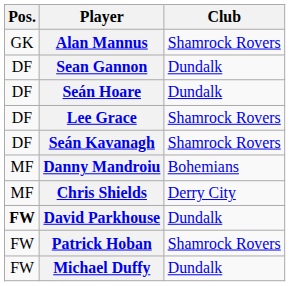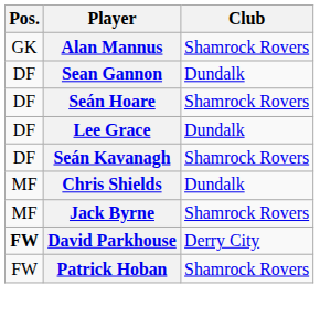Seán Hoare | Club: Dundalk -> Shamrock Rovers
Lee Grace | Club: Shamrock Rovers -> Dundalk
- row: MF | Danny Mandroiu | Bohemians
Chris Shields | Club: Derry City -> Dundalk
+ row: MF | Jack Byrne | Shamrock Rovers
David Parkhouse | Club: Dundalk -> Derry City
- row: FW | Michael Duffy | Dundalk
